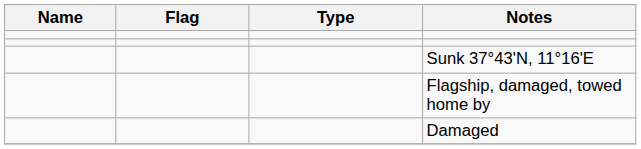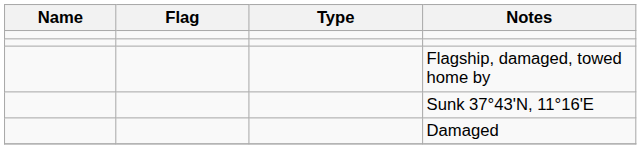rows swapped: Sunk 37°43'N, 11°16'E <-> Flagship, damaged, towed home by
